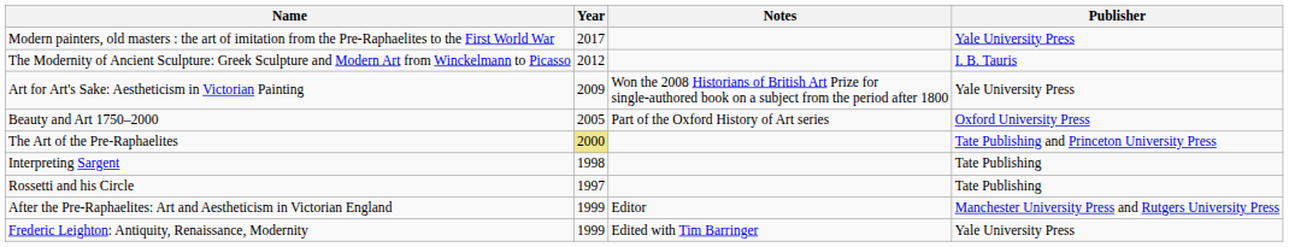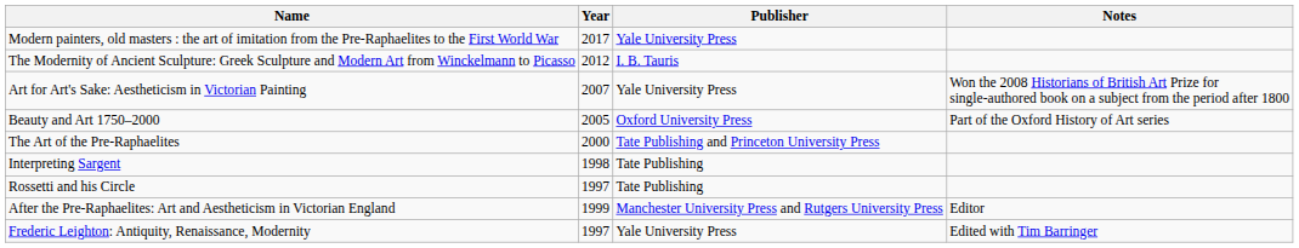columns swapped: Publisher <-> Notes
Art for Art's Sake: Aestheticism in Victorian Painting | Year: 2009 -> 2007
The Art of the Pre-Raphaelites | Year: khaki background -> no background
Frederic Leighton: Antiquity, Renaissance, Modernity | Year: 1999 -> 1997
